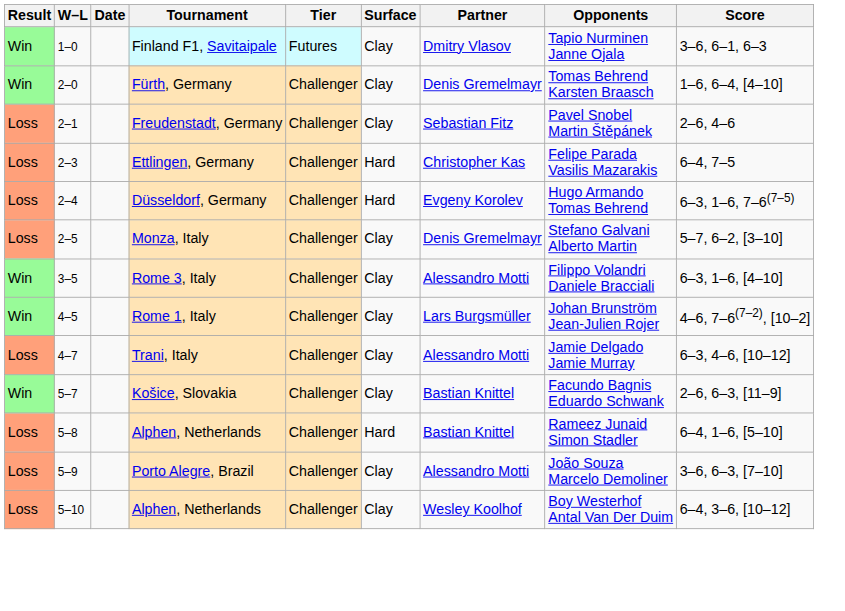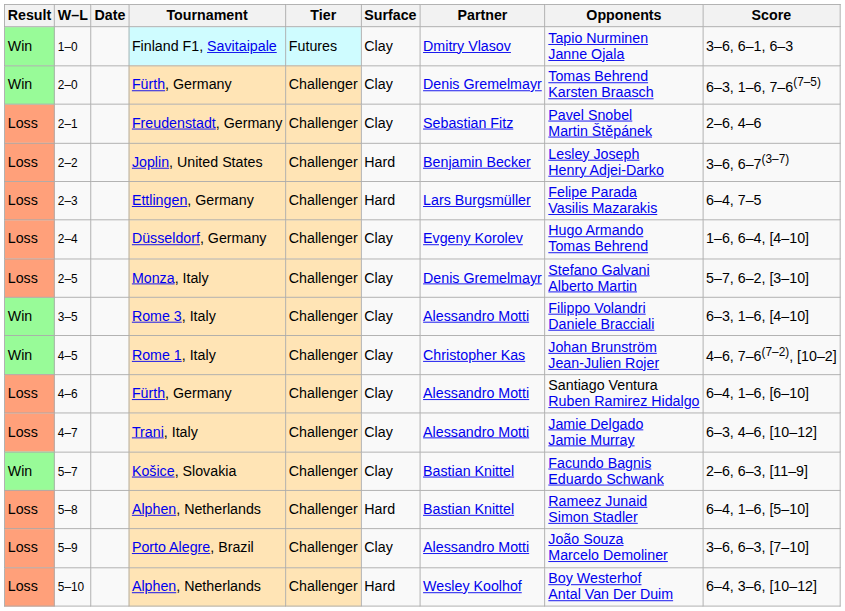2–0 | Score: 1–6, 6–4, [4–10] -> 6–3, 1–6, 7–6(7–5)
+ row: Loss | 2–2 | Joplin, United States | Challenger | Hard | Benjamin Becker | Lesley Joseph Henry Adjei-Darko | 3–6, 6–7(3–7)
2–3 | Partner: Christopher Kas -> Lars Burgsmüller
2–4 | Surface: Hard -> Clay
2–4 | Score: 6–3, 1–6, 7–6(7–5) -> 1–6, 6–4, [4–10]
4–5 | Partner: Lars Burgsmüller -> Christopher Kas
+ row: Loss | 4–6 | Fürth, Germany | Challenger | Clay | Alessandro Motti | Santiago Ventura Ruben Ramirez Hidalgo | 6–4, 1–6, [6–10]
5–10 | Surface: Clay -> Hard
